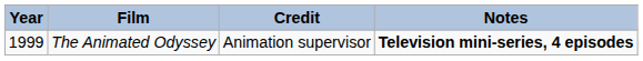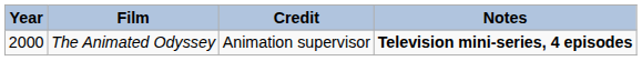The Animated Odyssey | Year: 1999 -> 2000
